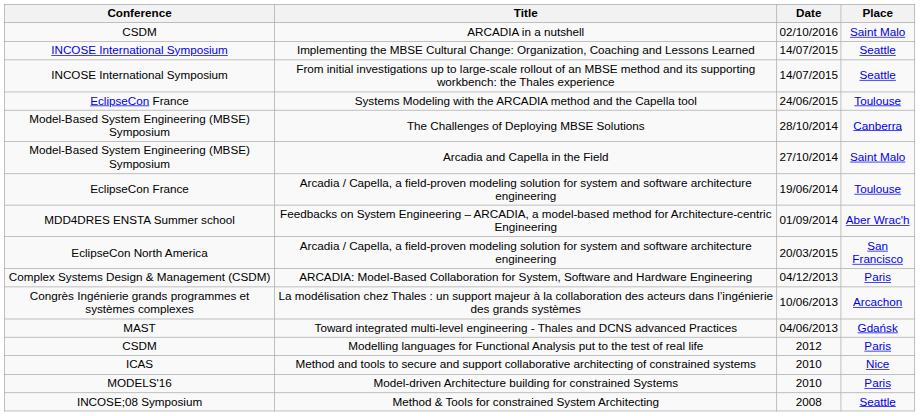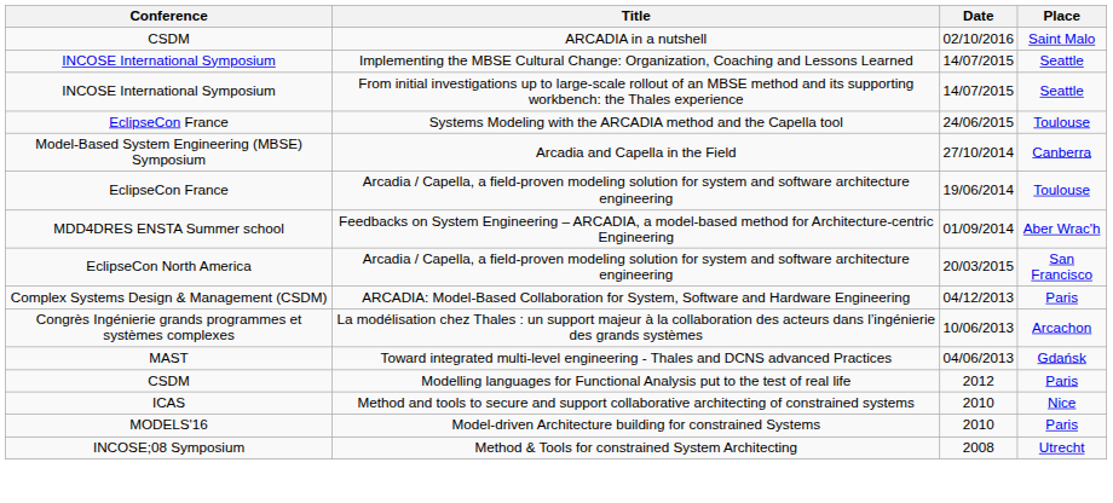- row: Model-Based System Engineering (MBSE) Symposium | The Challenges of Deploying MBSE Solutions | 28/10/2014 | Canberra
Arcadia and Capella in the Field | Place: Saint Malo -> Canberra
Method & Tools for constrained System Architecting | Place: Seattle -> Utrecht
